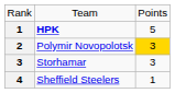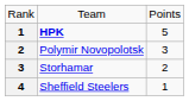Polymir Novopolotsk | column 3: gold background -> no background
Storhamar | column 3: 3 -> 2
